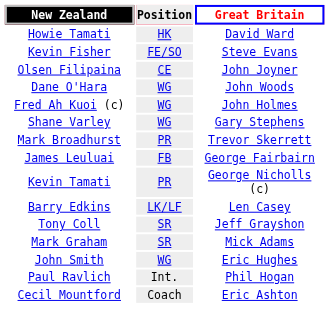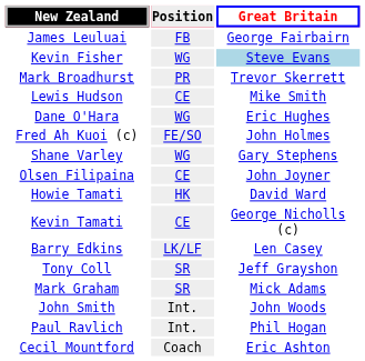rows swapped: James Leuluai <-> Howie Tamati
Kevin Fisher | Position: FE/SO -> WG
Kevin Fisher | Great Britain: no background -> lightblue background
rows swapped: Olsen Filipaina <-> Mark Broadhurst
+ row: Lewis Hudson | CE | Mike Smith
Dane O'Hara | Great Britain: John Woods -> Eric Hughes
Fred Ah Kuoi (c) | Position: WG -> FE/SO
Kevin Tamati | Position: PR -> CE
John Smith | Position: WG -> Int.
John Smith | Great Britain: Eric Hughes -> John Woods
